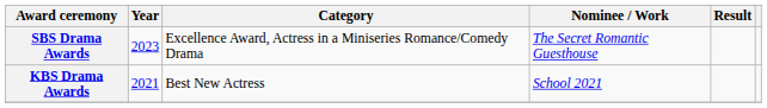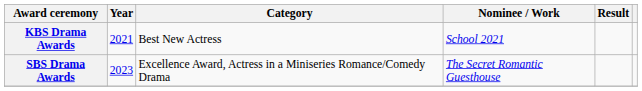rows swapped: KBS Drama Awards <-> SBS Drama Awards
